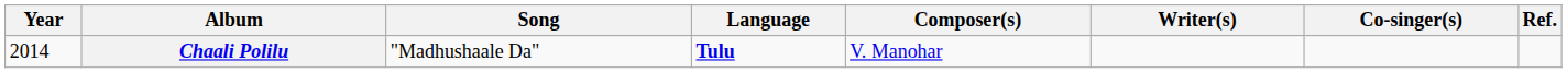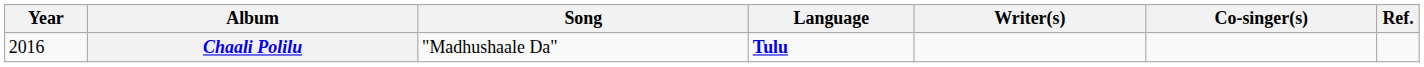- column: Composer(s) | V. Manohar
Chaali Polilu | Year: 2014 -> 2016
